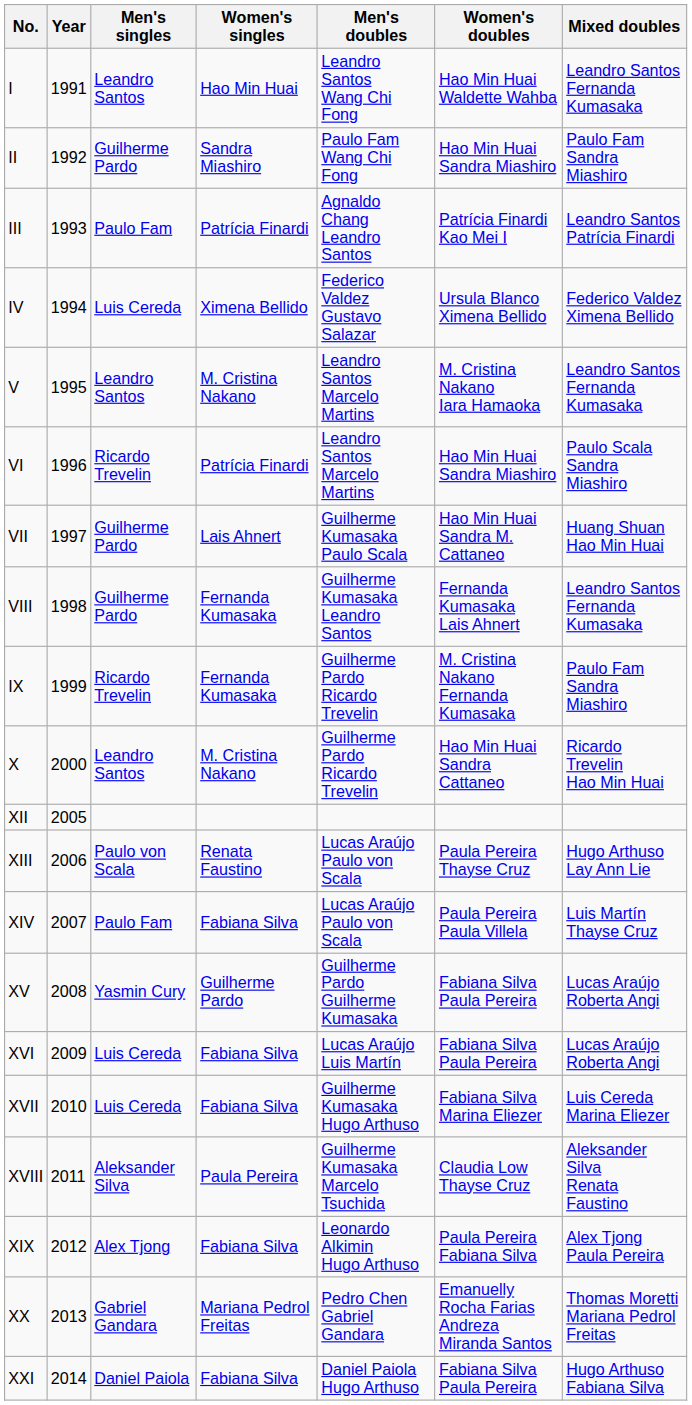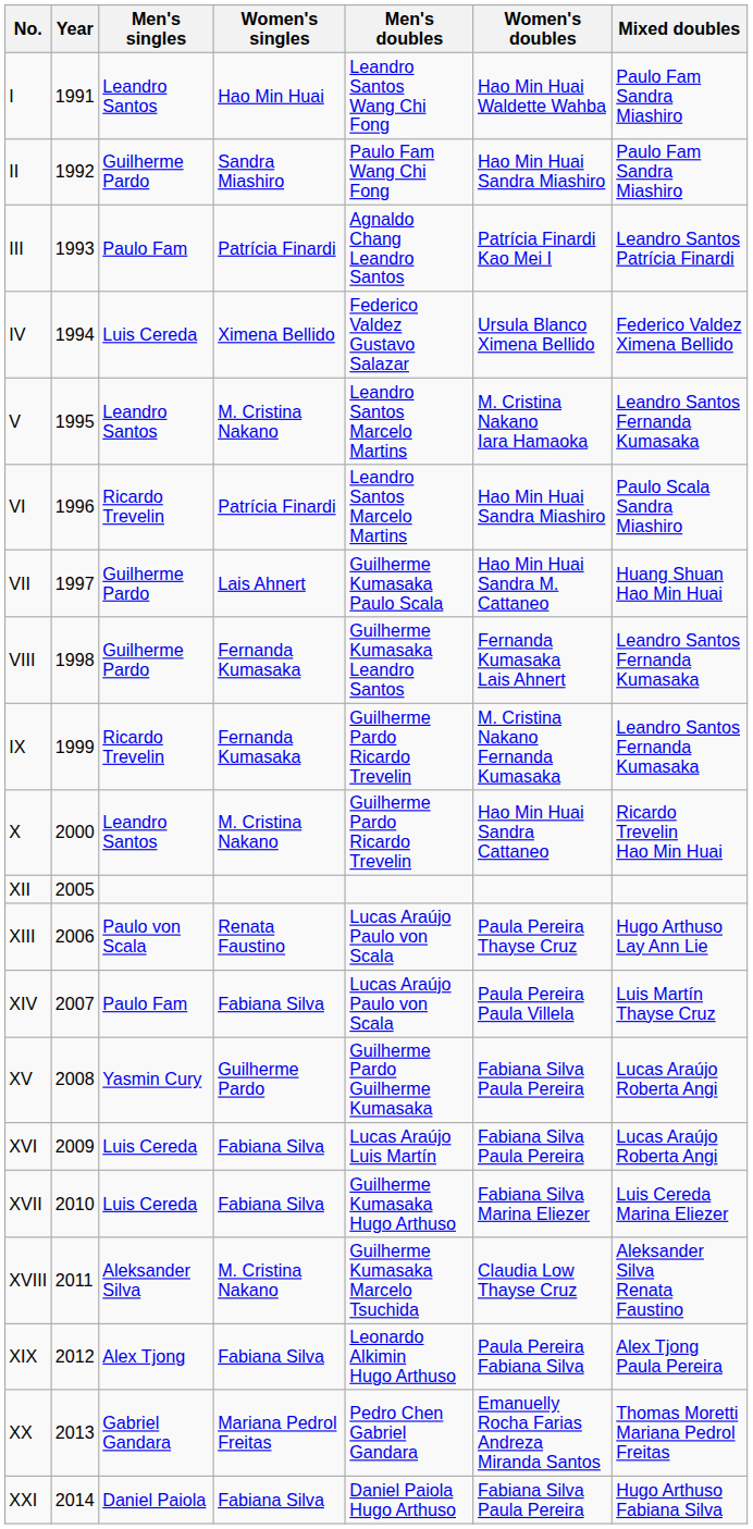I | Mixed doubles: Leandro Santos Fernanda Kumasaka -> Paulo Fam Sandra Miashiro
IX | Mixed doubles: Paulo Fam Sandra Miashiro -> Leandro Santos Fernanda Kumasaka
XVIII | Women's singles: Paula Pereira -> M. Cristina Nakano
